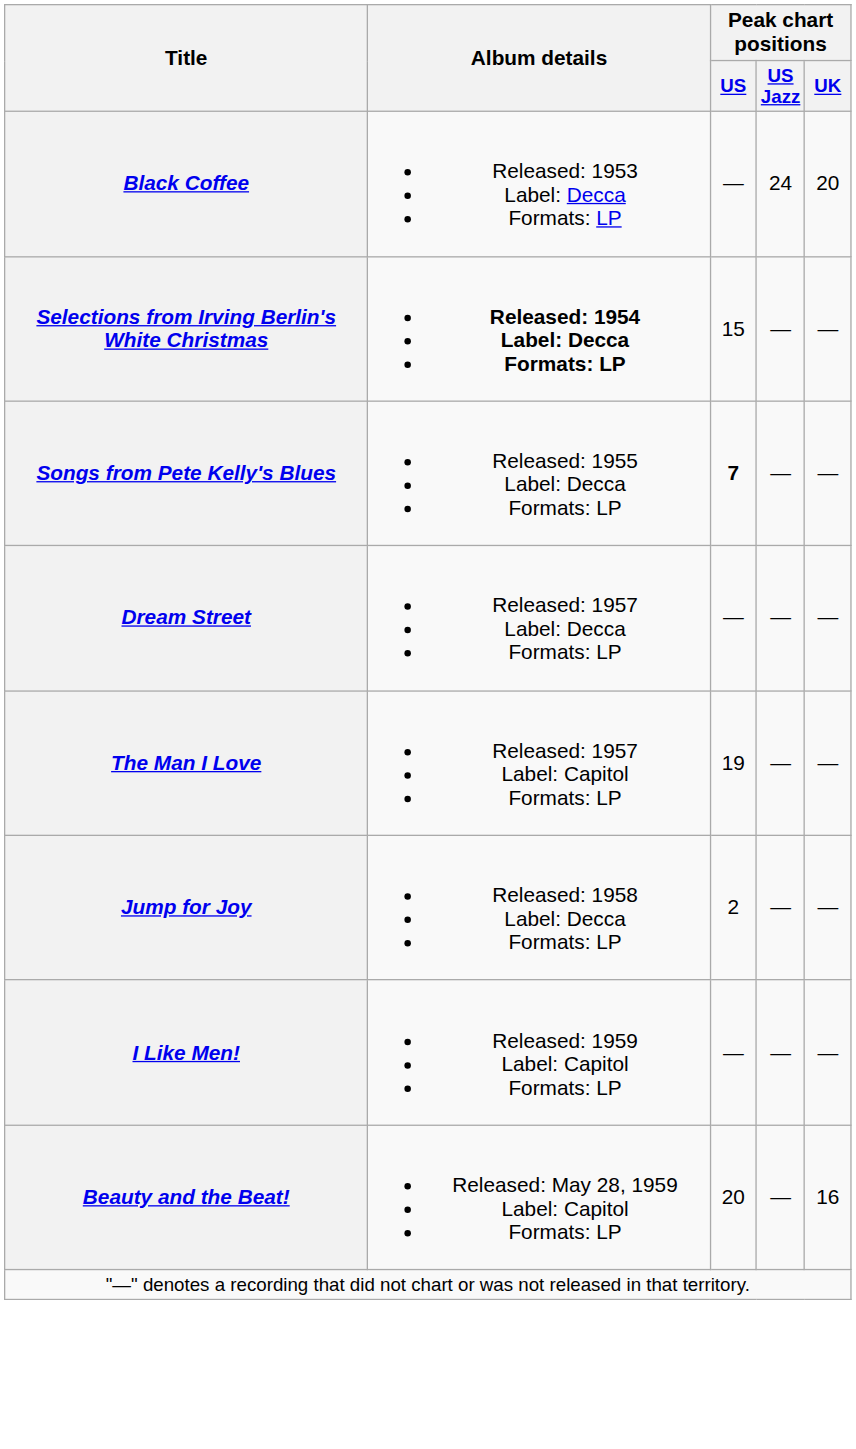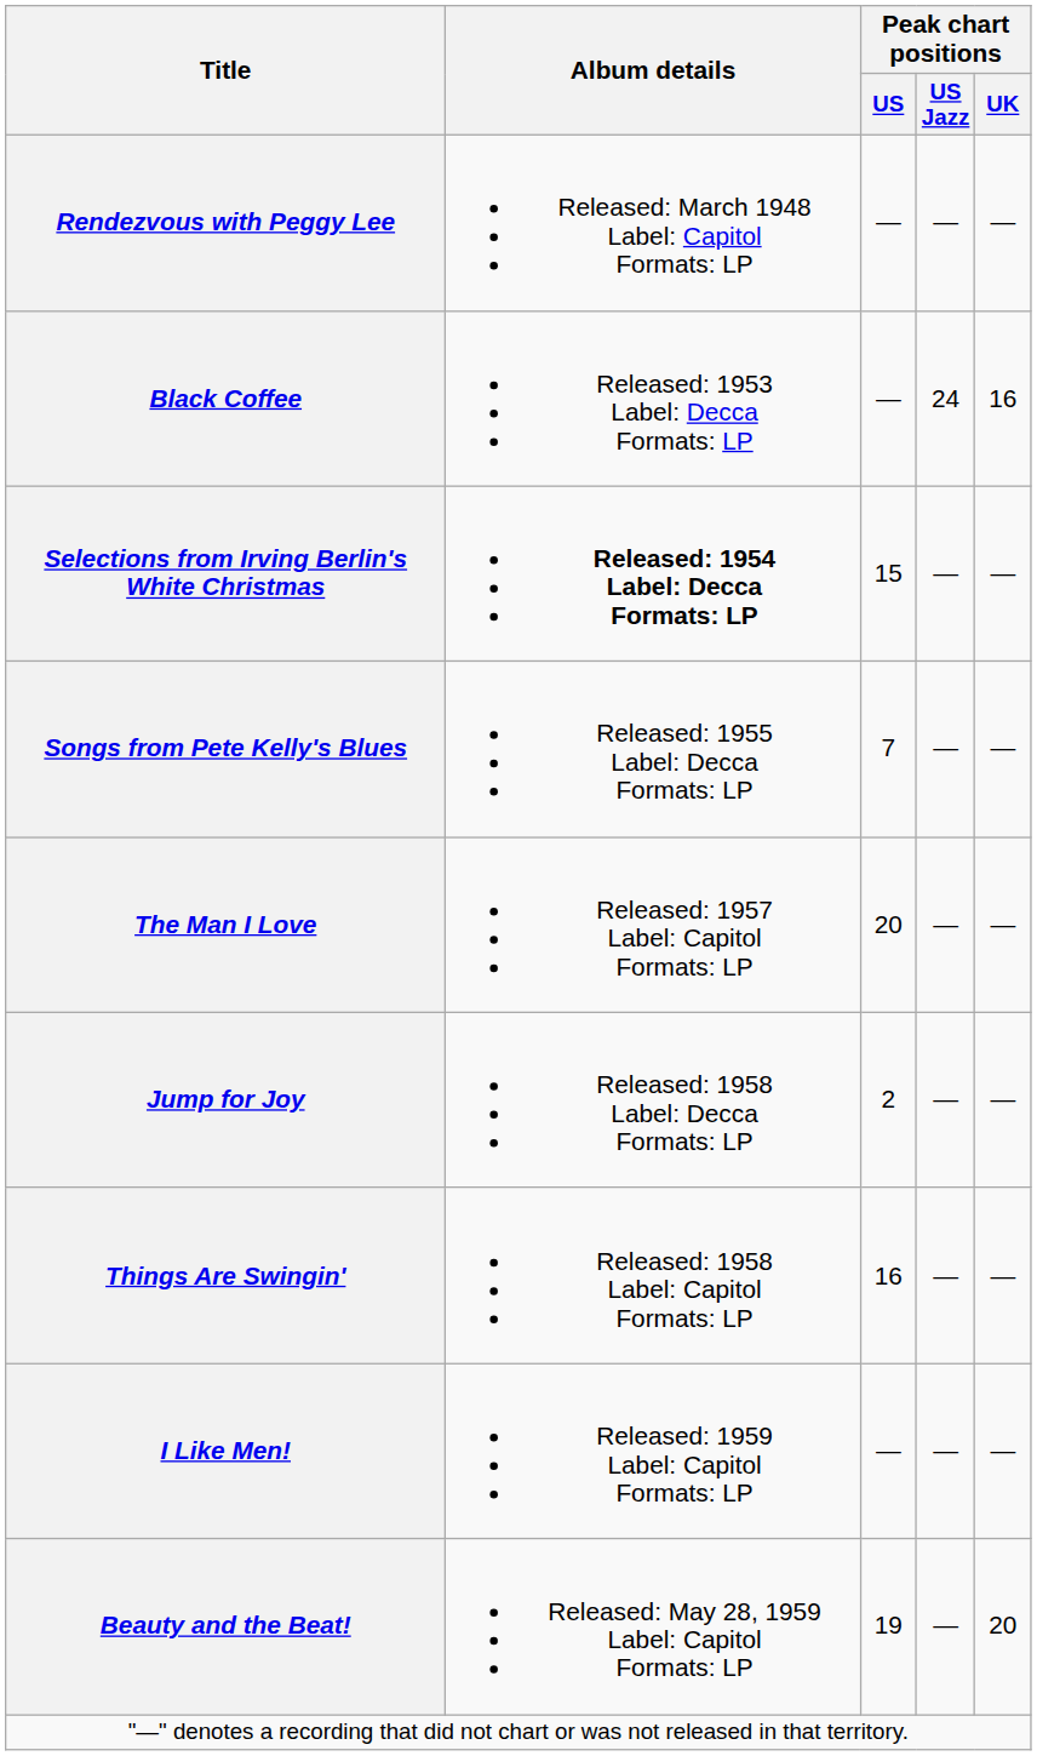+ row: Rendezvous with Peggy Lee | Released: March 1948 Label: Capitol Formats: LP | — | — | —
Black Coffee | Peak chart positions / UK: 20 -> 16
Songs from Pete Kelly's Blues | Peak chart positions / US: bold -> normal
- row: Dream Street | Released: 1957 Label: Decca Formats: LP | — | — | —
The Man I Love | Peak chart positions / US: 19 -> 20
+ row: Things Are Swingin' | Released: 1958 Label: Capitol Formats: LP | 16 | — | —
Beauty and the Beat! | Peak chart positions / US: 20 -> 19
Beauty and the Beat! | Peak chart positions / UK: 16 -> 20
